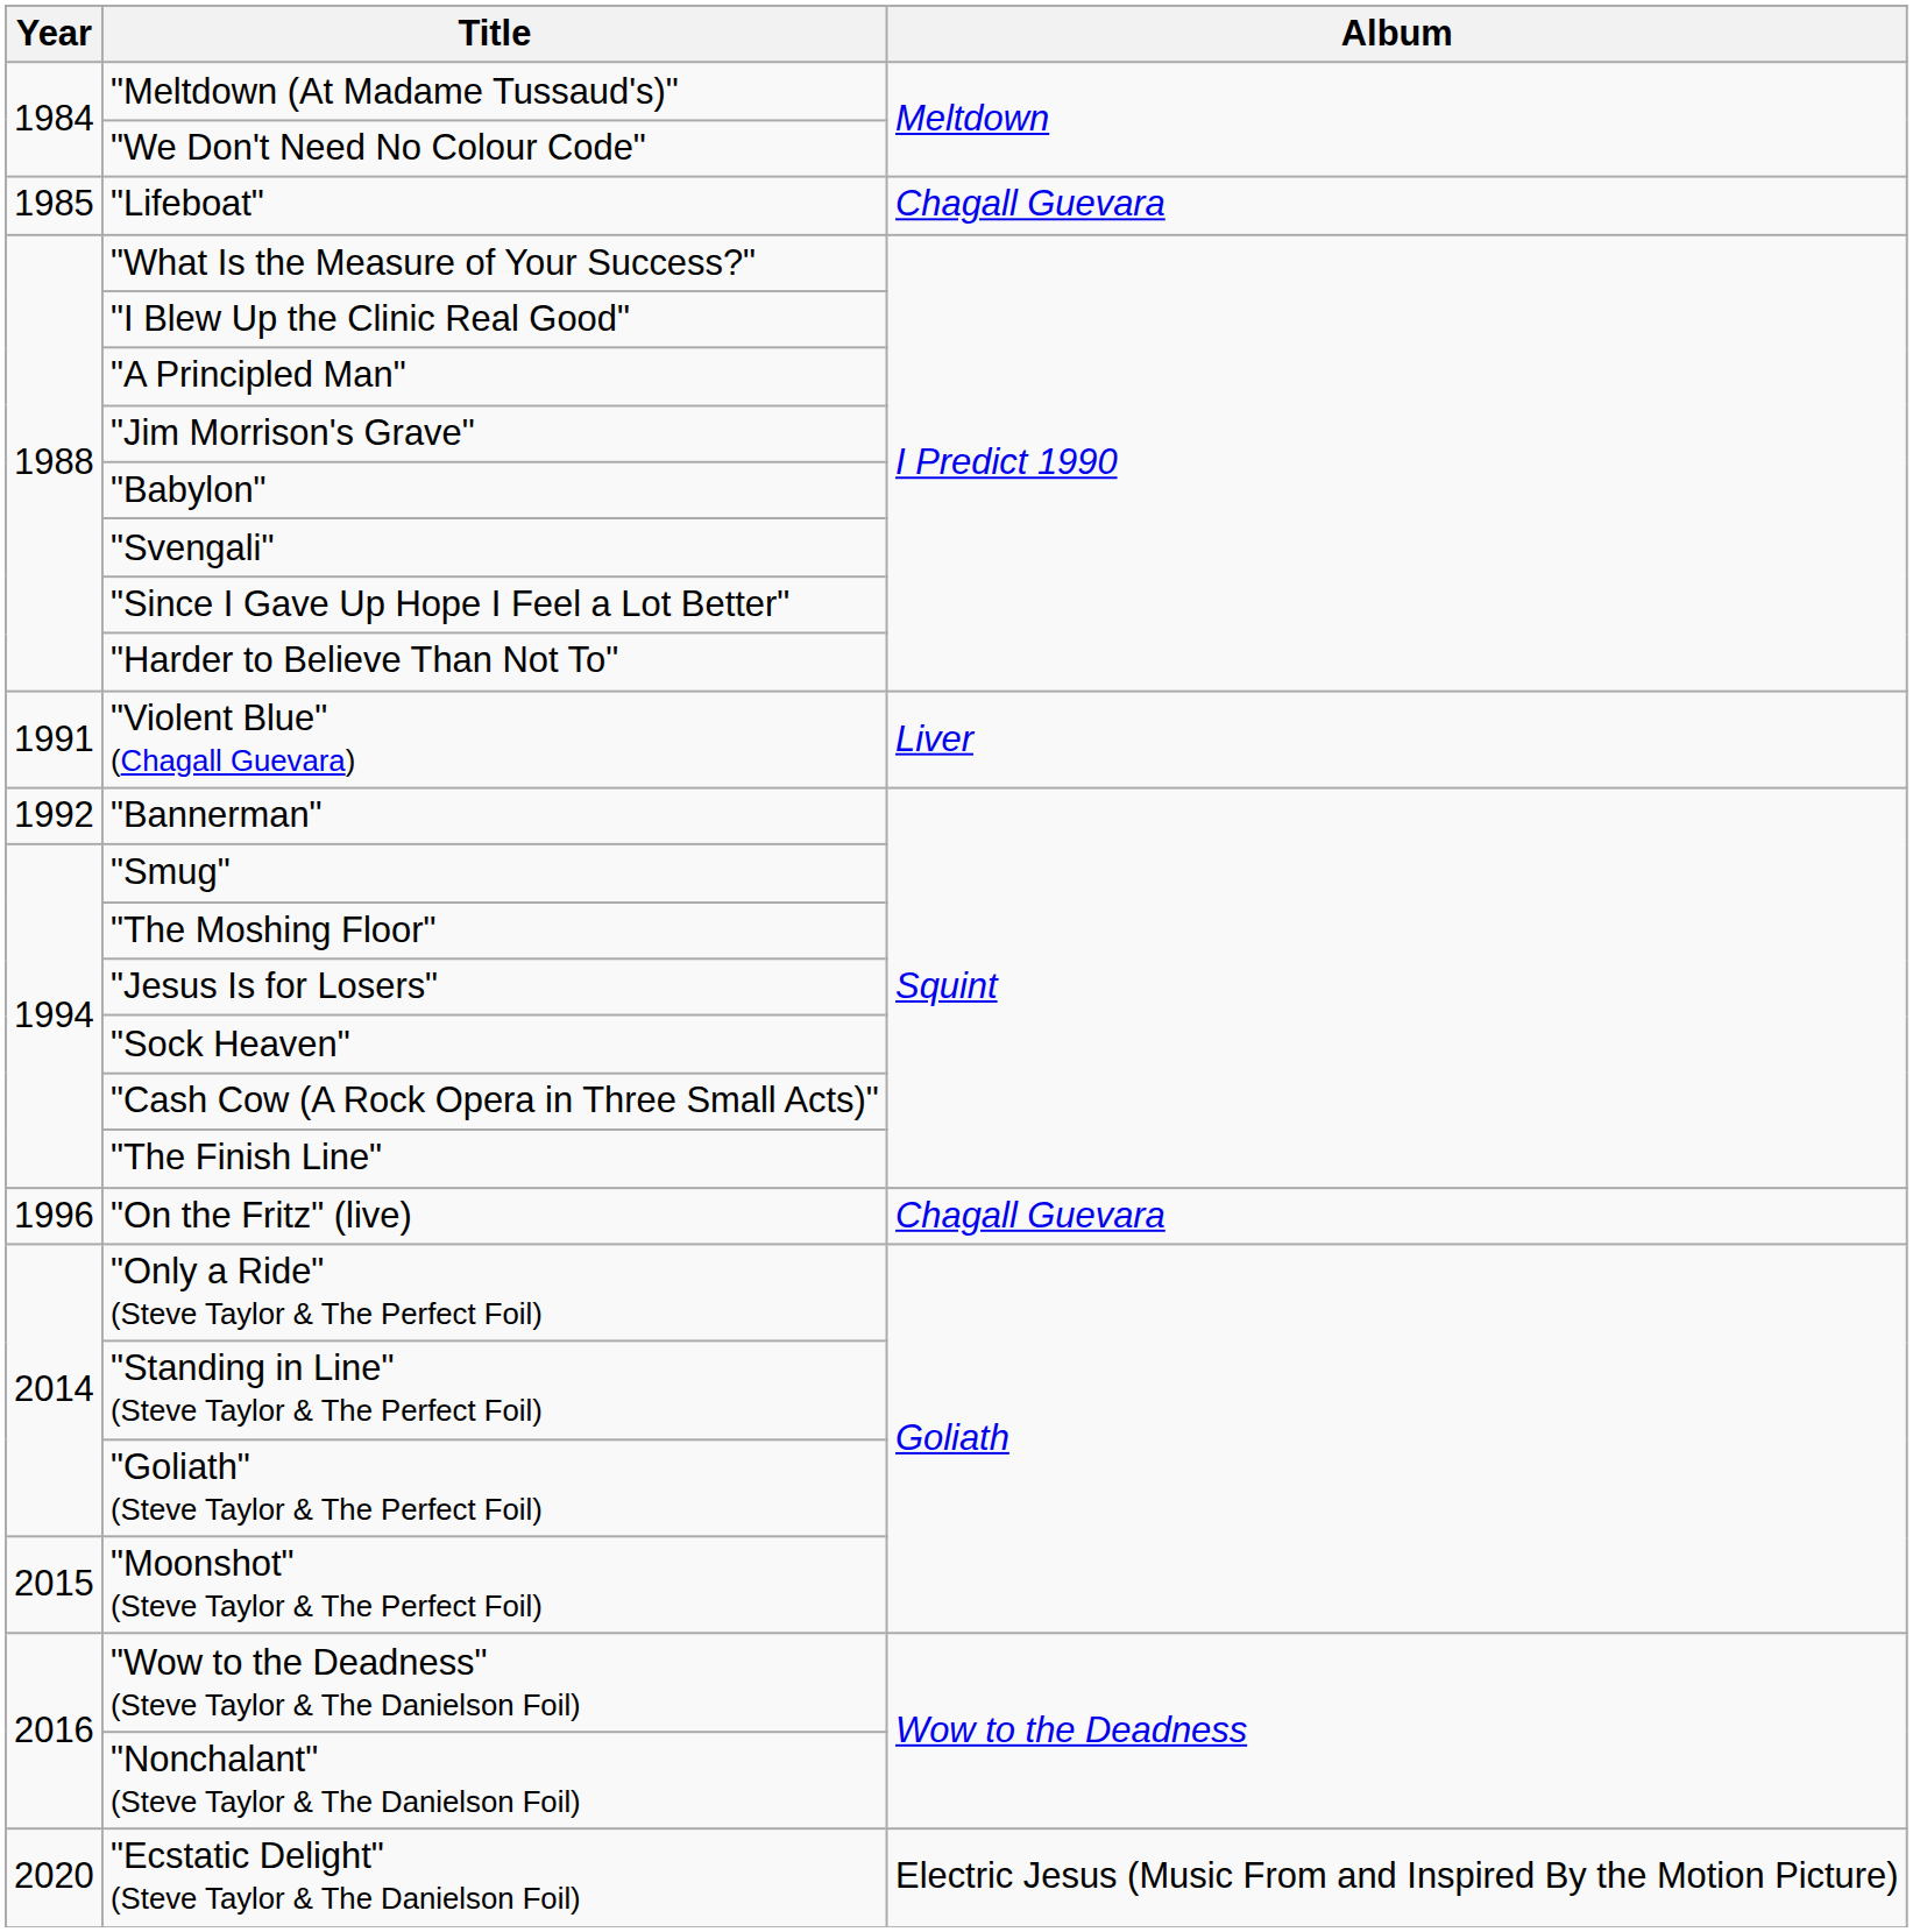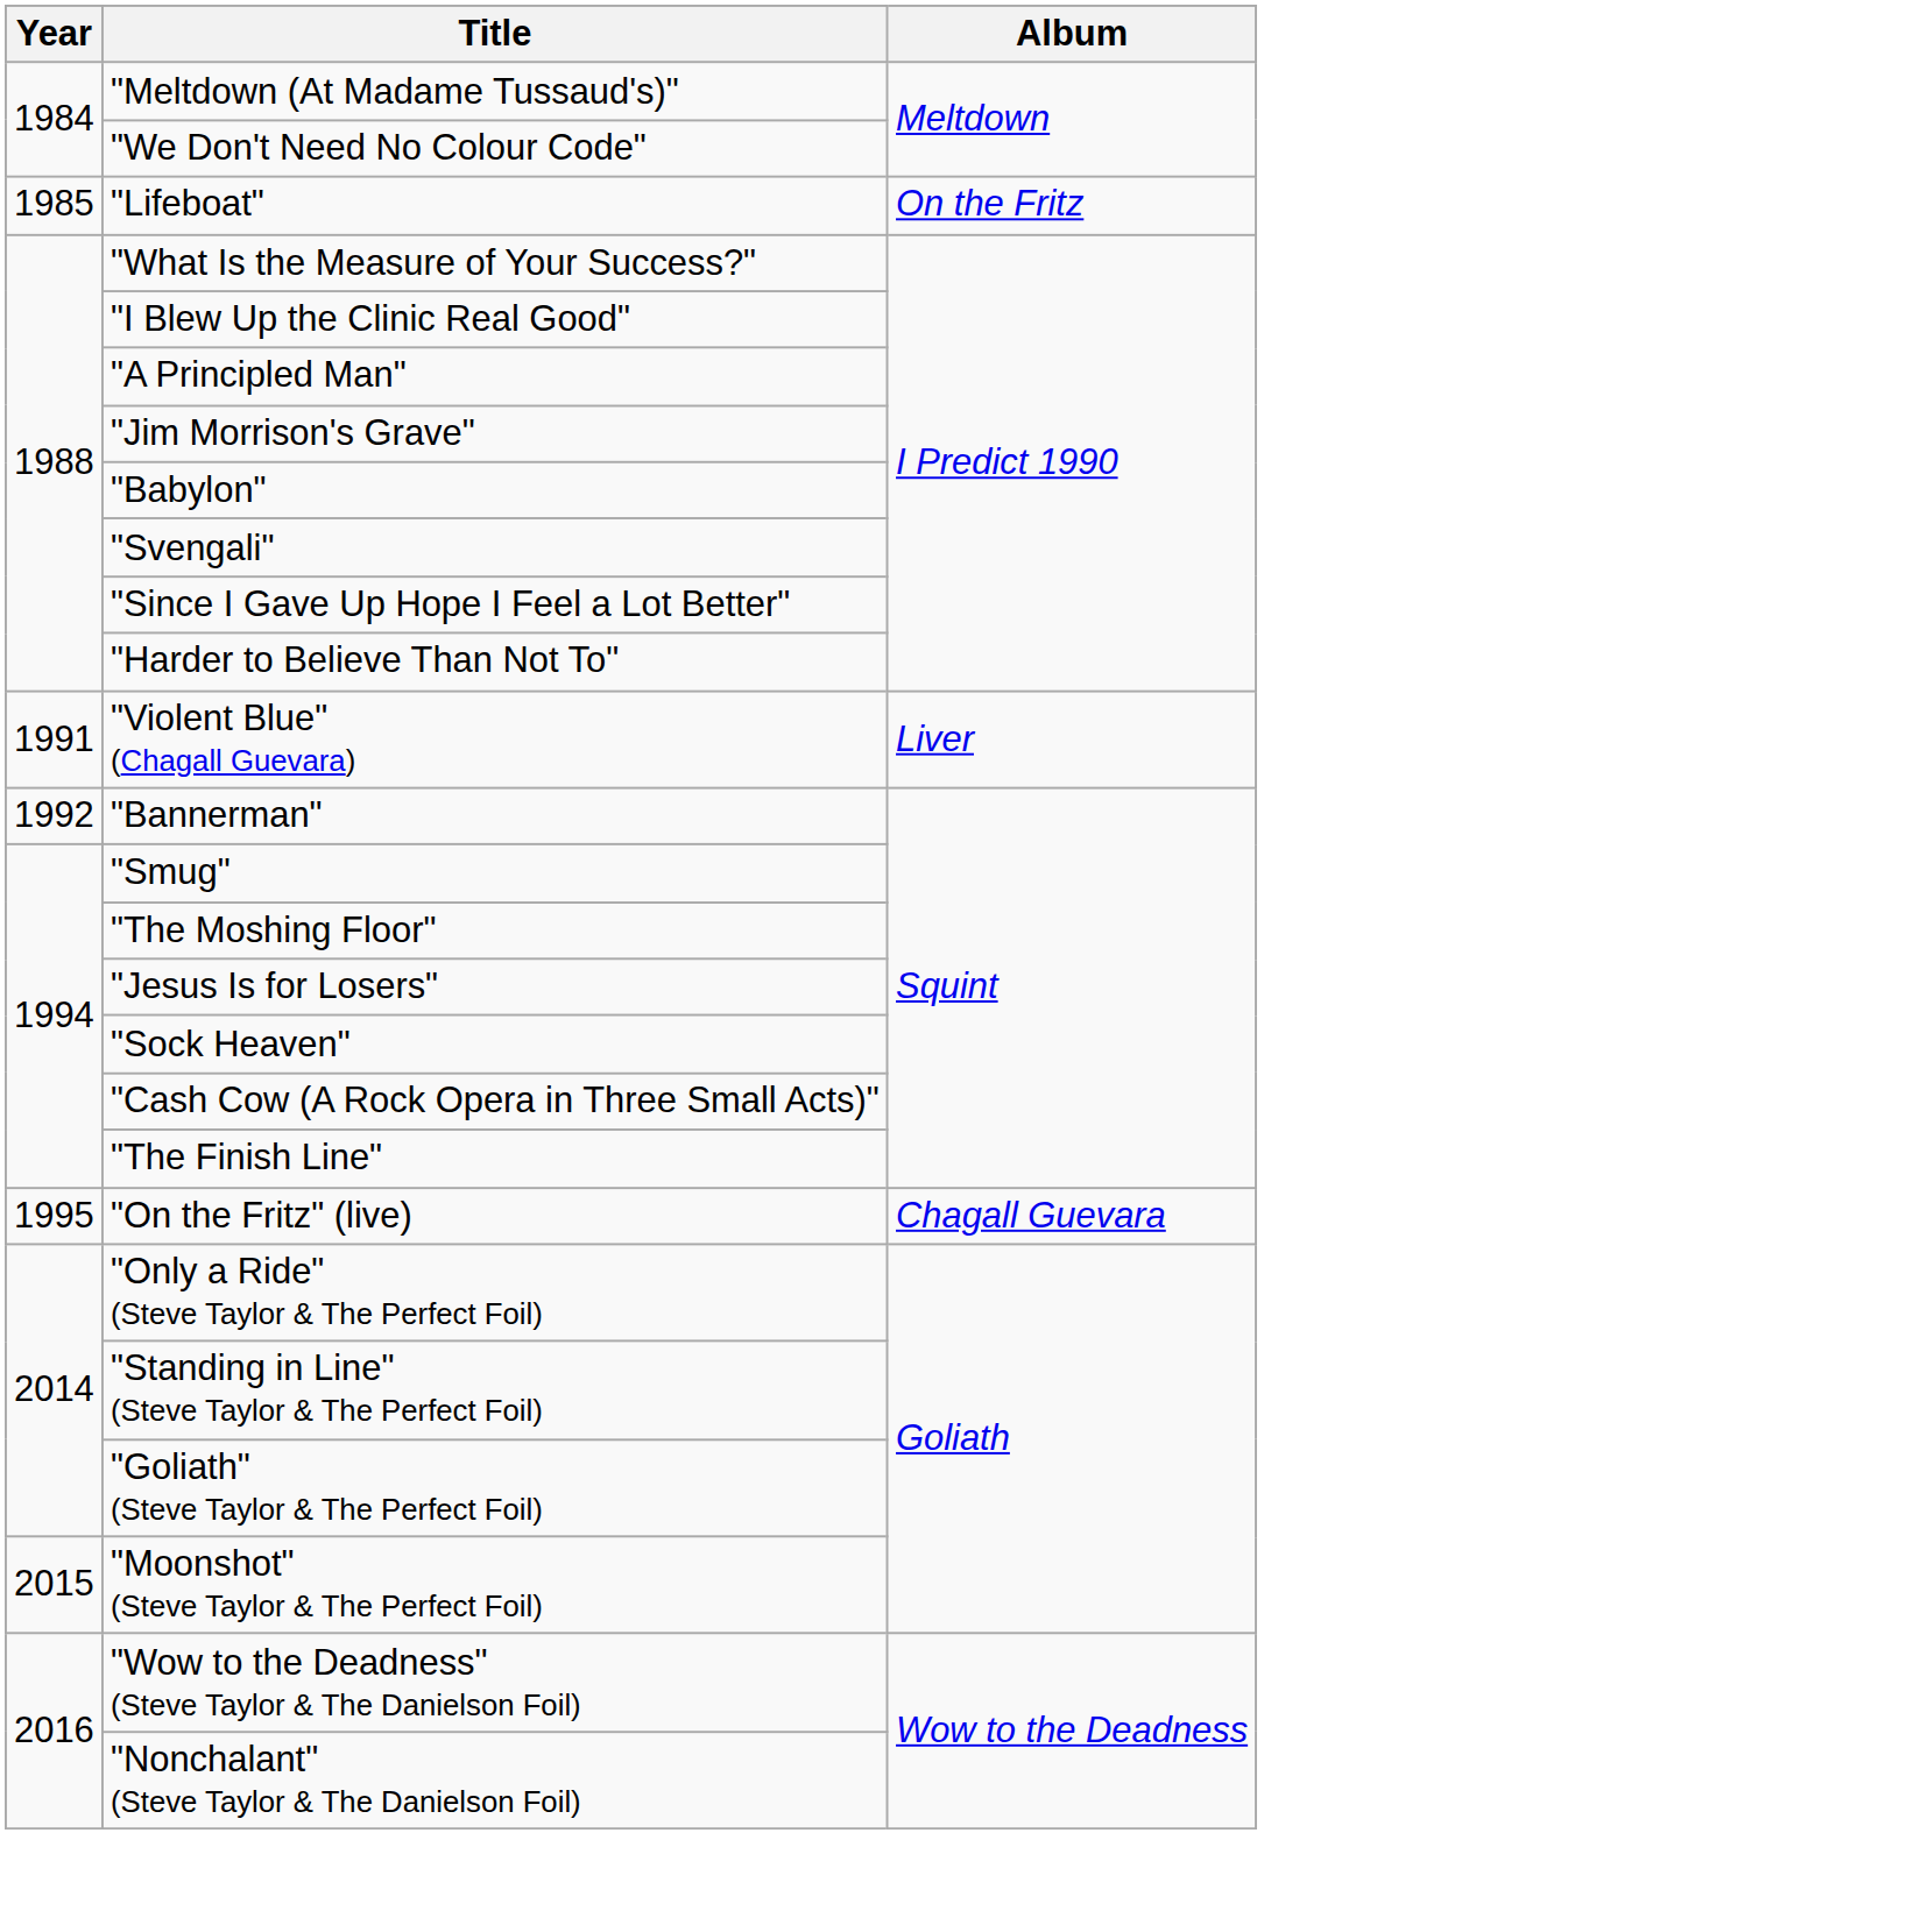"Lifeboat" | Album: Chagall Guevara -> On the Fritz
"On the Fritz" (live) | Year: 1996 -> 1995
- row: 2020 | "Ecstatic Delight" (Steve Taylor & The Danielson Foil) | Electric Jesus (Music From and Inspired By the Motion Picture)
